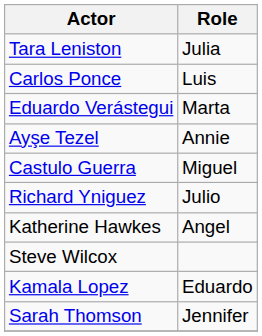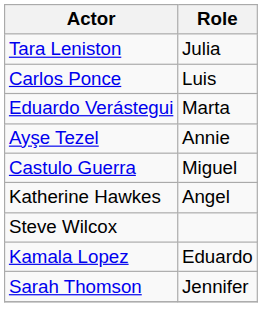- row: Richard Yniguez | Julio
